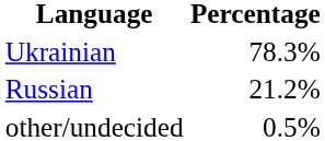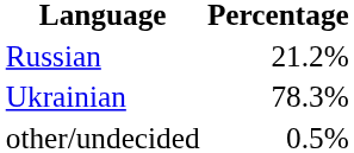rows swapped: Ukrainian <-> Russian
